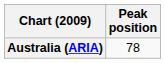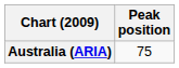Australia (ARIA) | Peak position: 78 -> 75
